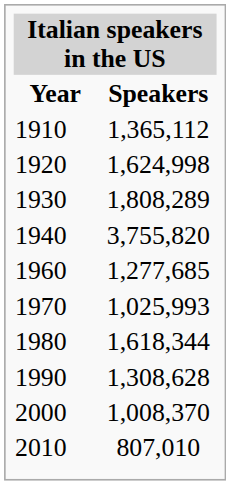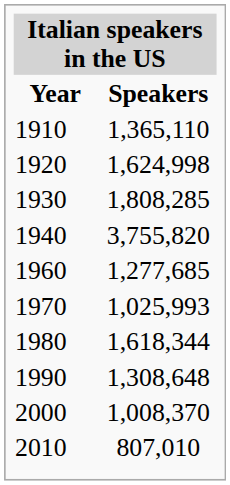1910 | Speakers: 1,365,112 -> 1,365,110
1930 | Speakers: 1,808,289 -> 1,808,285
1990 | Speakers: 1,308,628 -> 1,308,648
